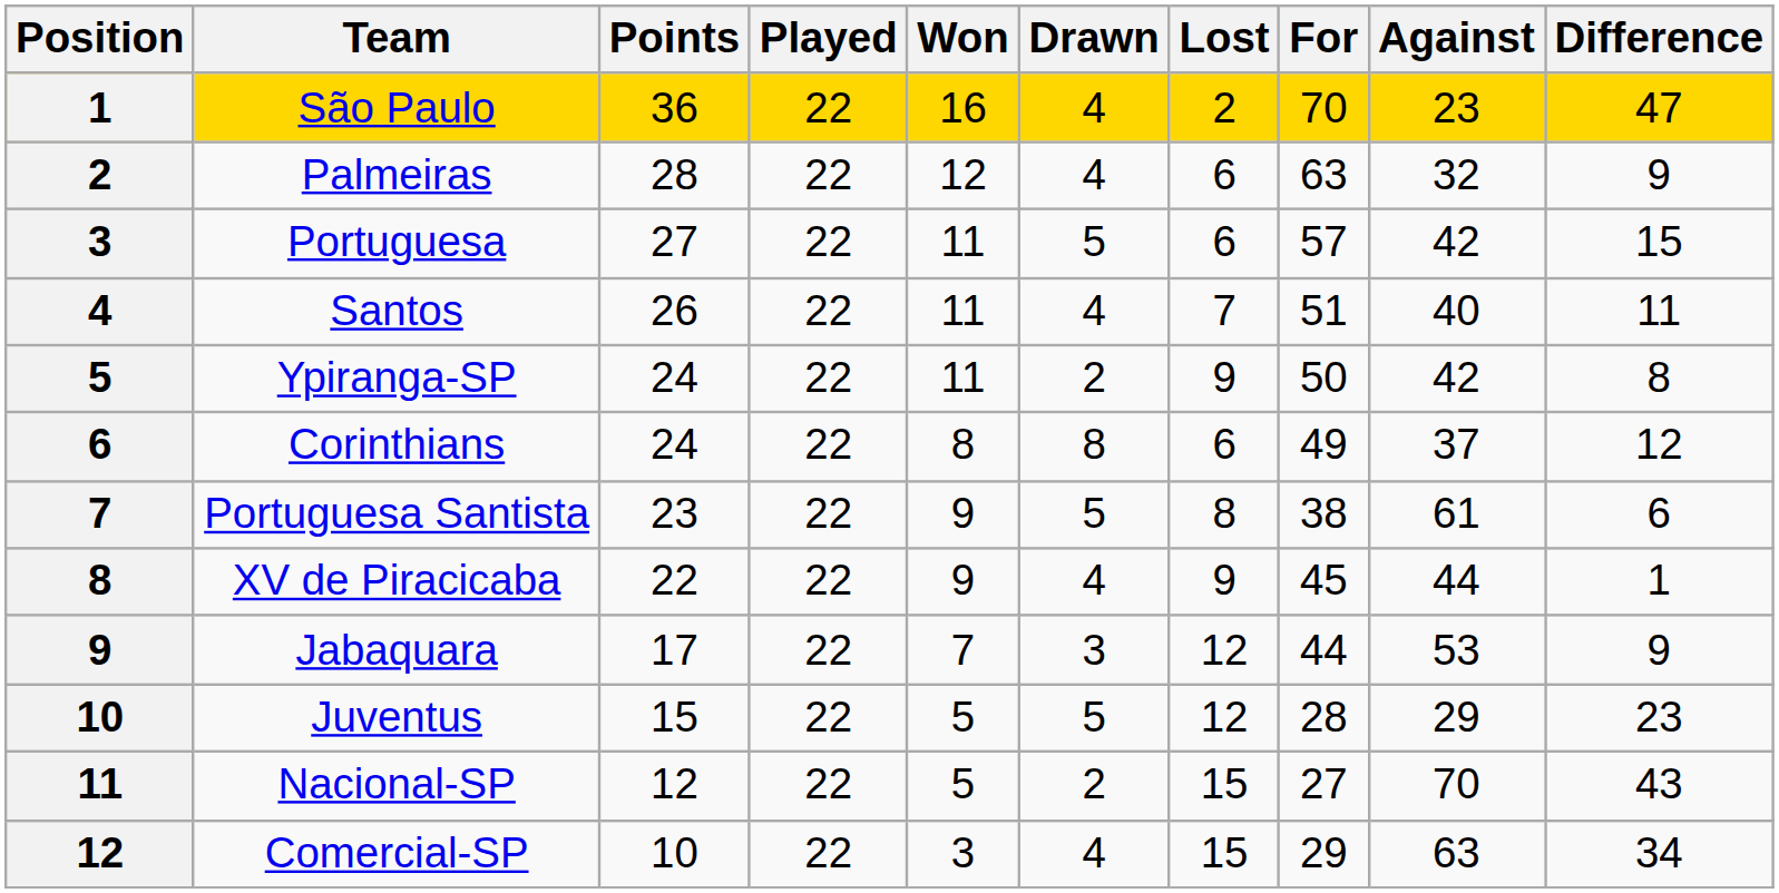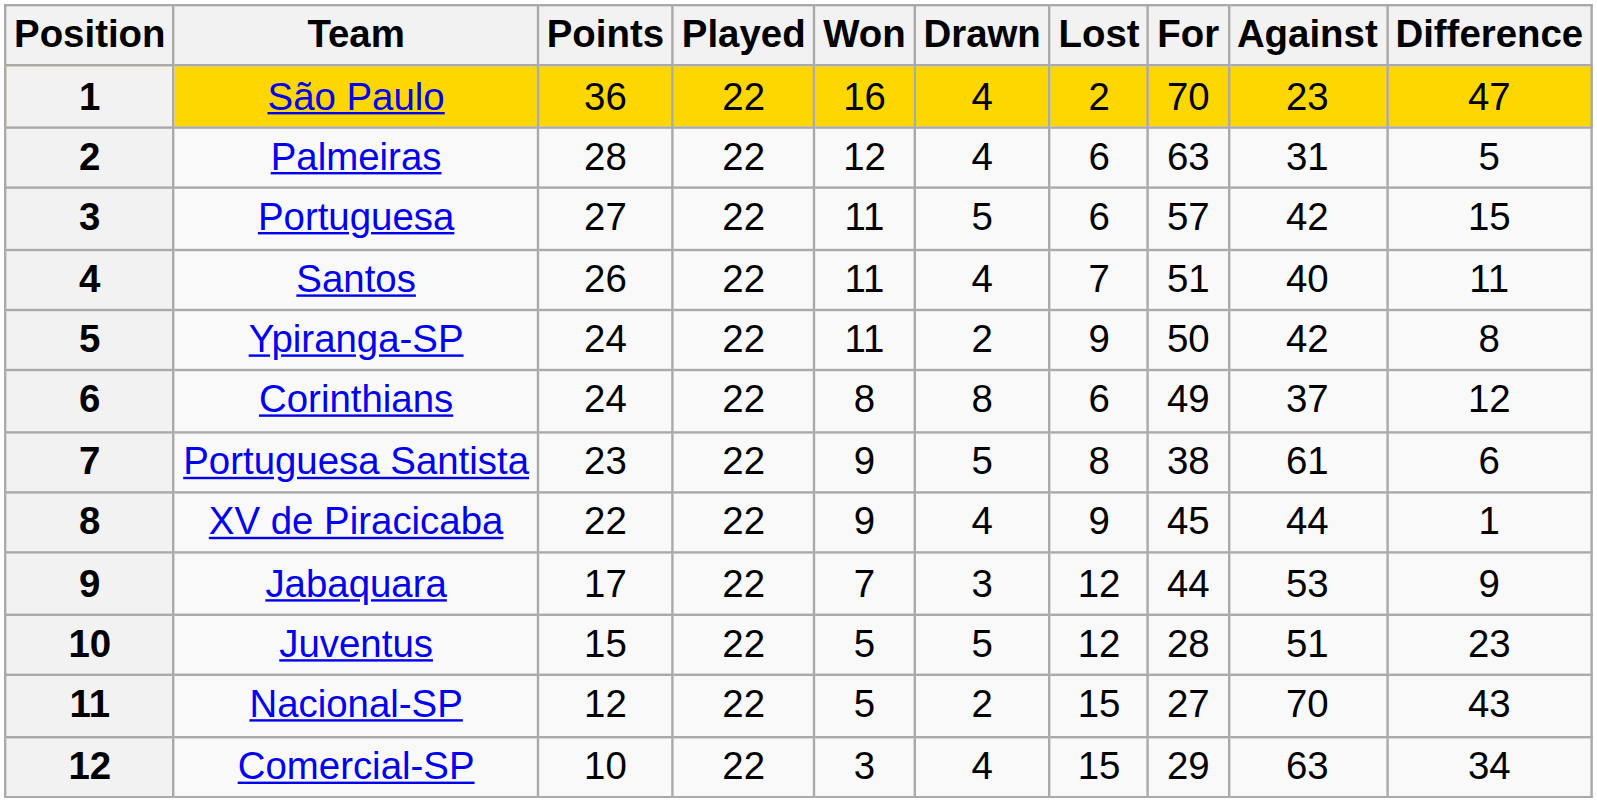Palmeiras | Against: 32 -> 31
Palmeiras | Difference: 9 -> 5
Juventus | Against: 29 -> 51
